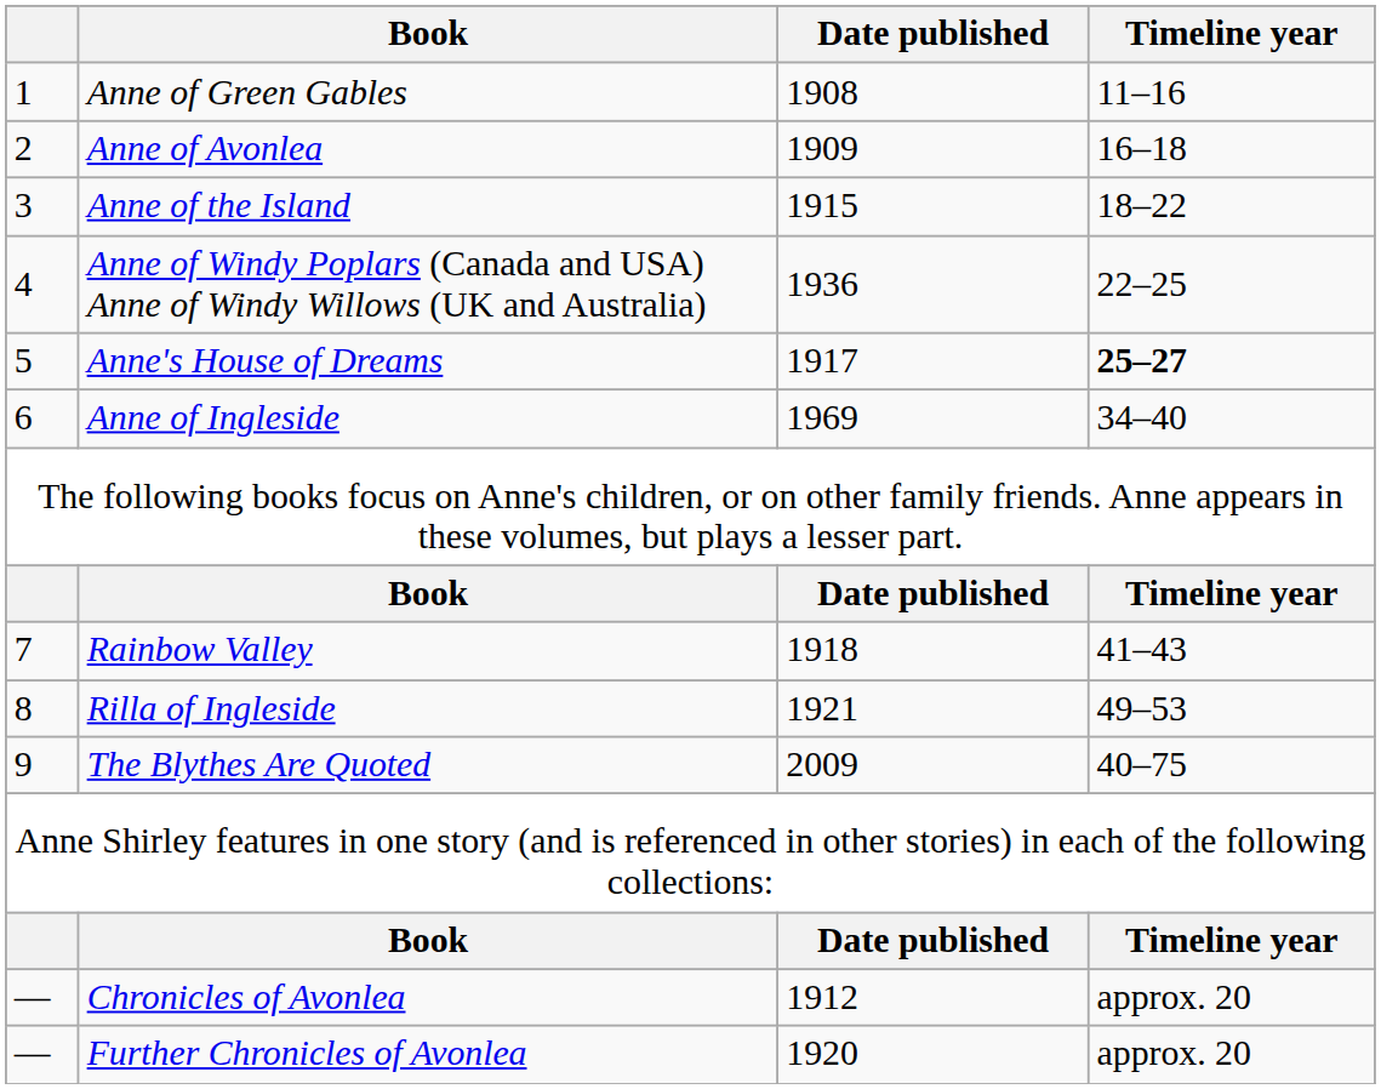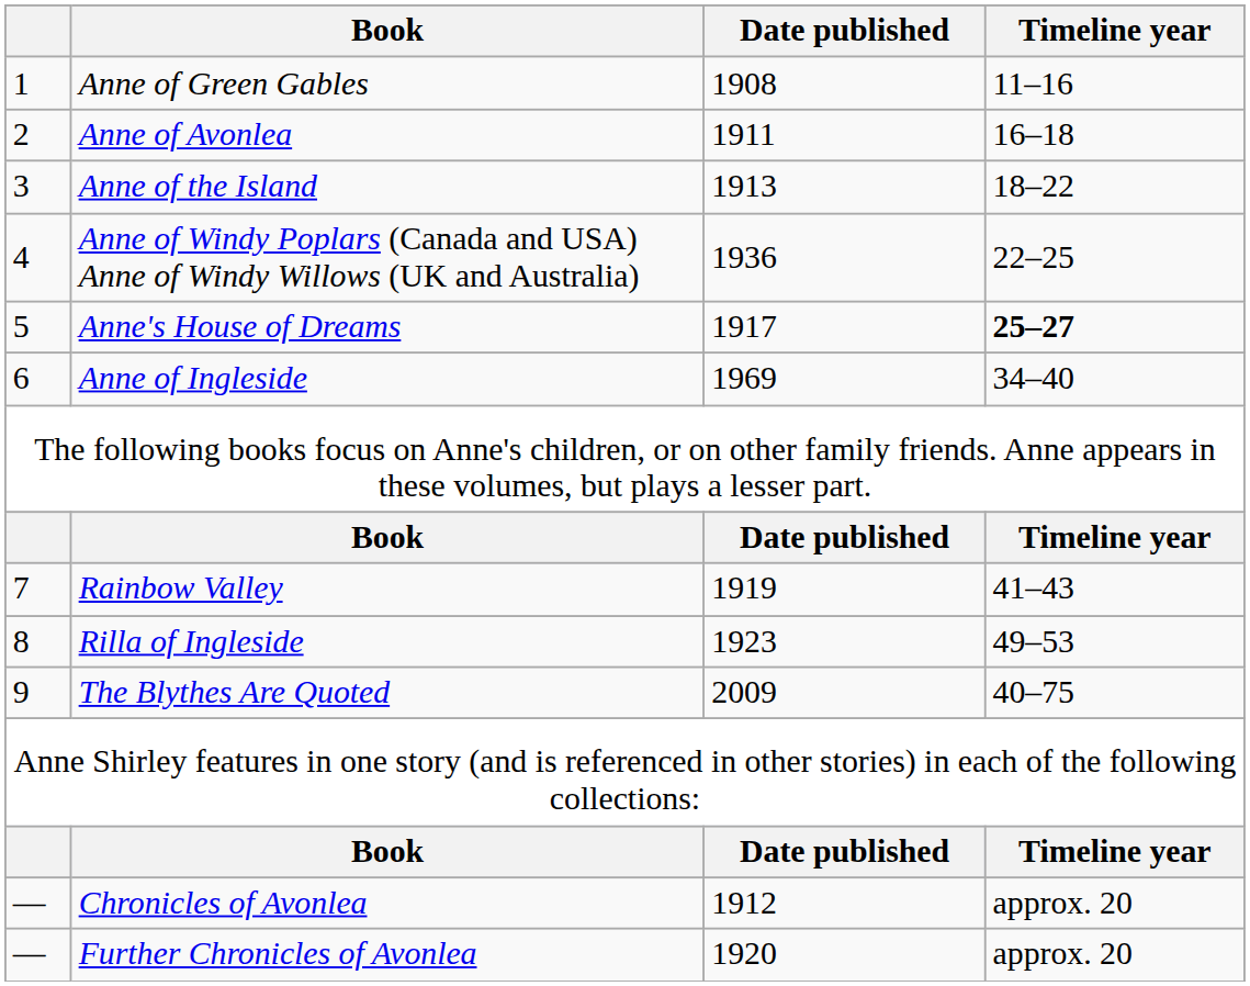Anne of Avonlea | Date published: 1909 -> 1911
Anne of the Island | Date published: 1915 -> 1913
Rainbow Valley | Date published: 1918 -> 1919
Rilla of Ingleside | Date published: 1921 -> 1923
